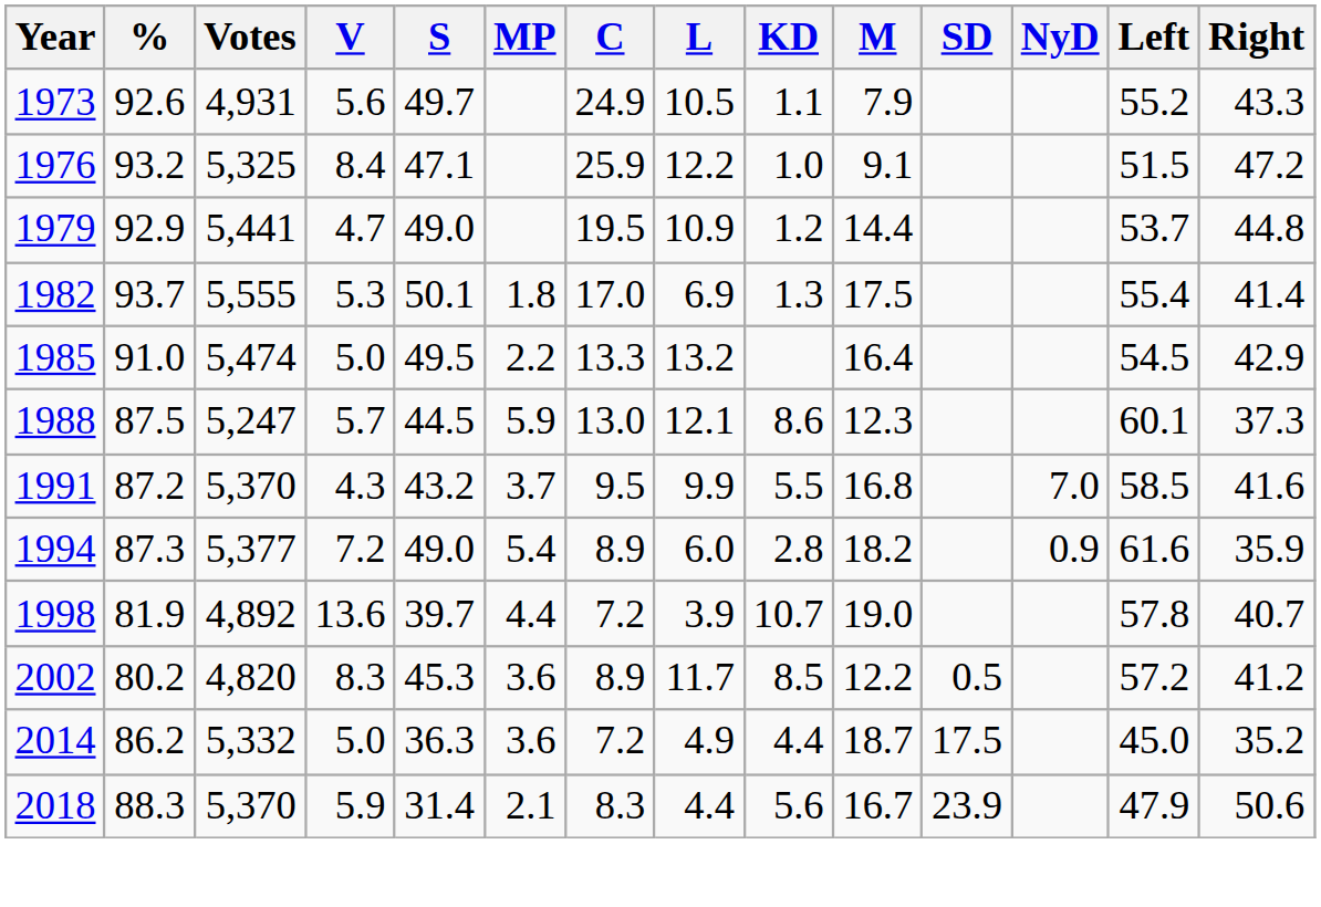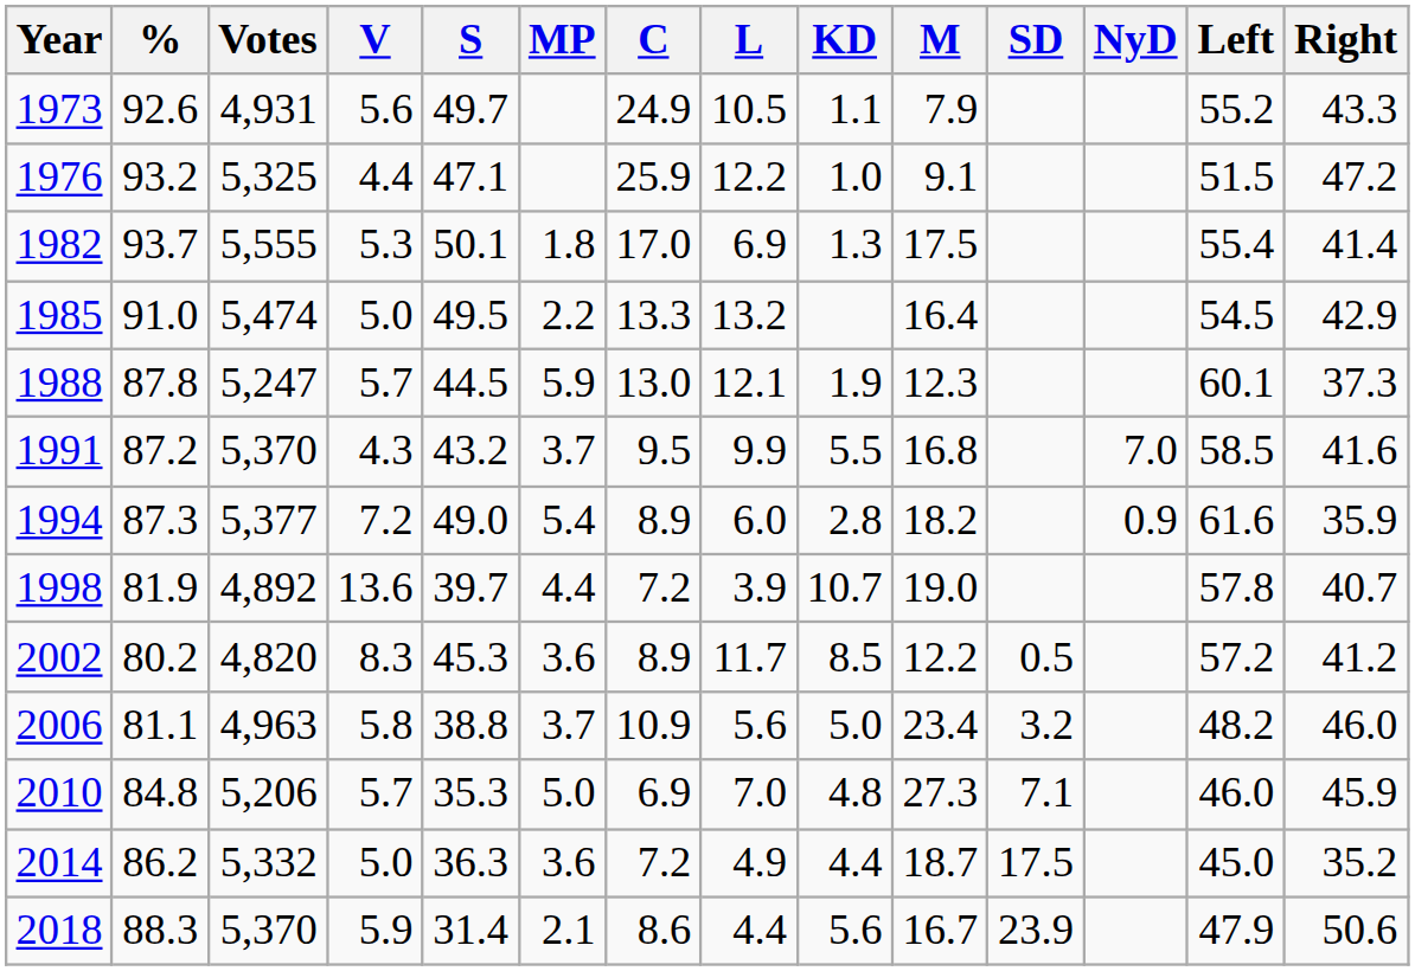1976 | V: 8.4 -> 4.4
- row: 1979 | 92.9 | 5,441 | 4.7 | 49.0 | 19.5 | 10.9 | 1.2 | 14.4 | 53.7 | 44.8
1988 | %: 87.5 -> 87.8
1988 | KD: 8.6 -> 1.9
+ row: 2006 | 81.1 | 4,963 | 5.8 | 38.8 | 3.7 | 10.9 | 5.6 | 5.0 | 23.4 | 3.2 | 48.2 | 46.0
+ row: 2010 | 84.8 | 5,206 | 5.7 | 35.3 | 5.0 | 6.9 | 7.0 | 4.8 | 27.3 | 7.1 | 46.0 | 45.9
2018 | C: 8.3 -> 8.6
